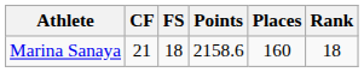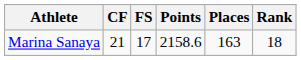Marina Sanaya | FS: 18 -> 17
Marina Sanaya | Places: 160 -> 163
